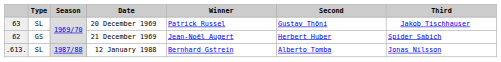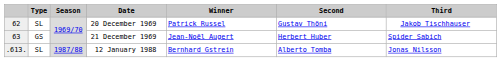20 December 1969 | column 1: 63 -> 62
21 December 1969 | column 1: 62 -> 63
